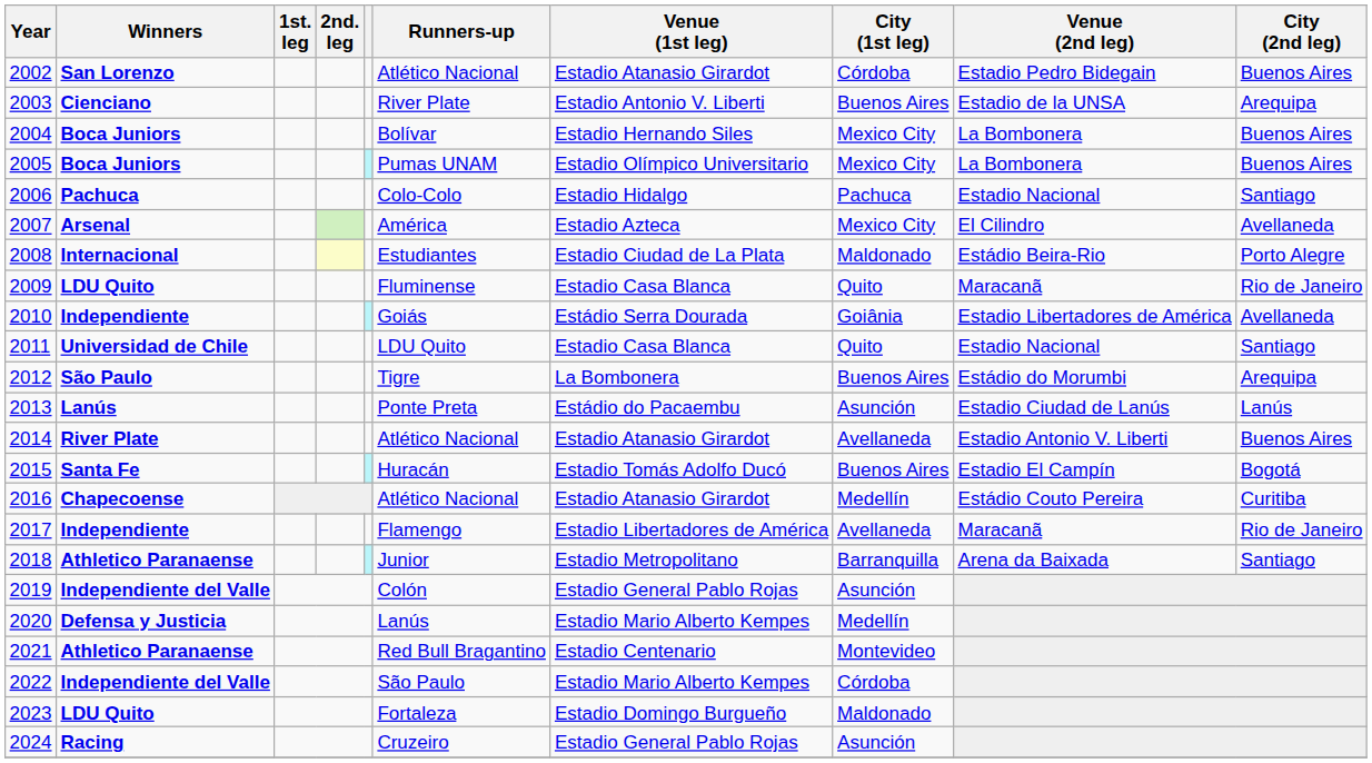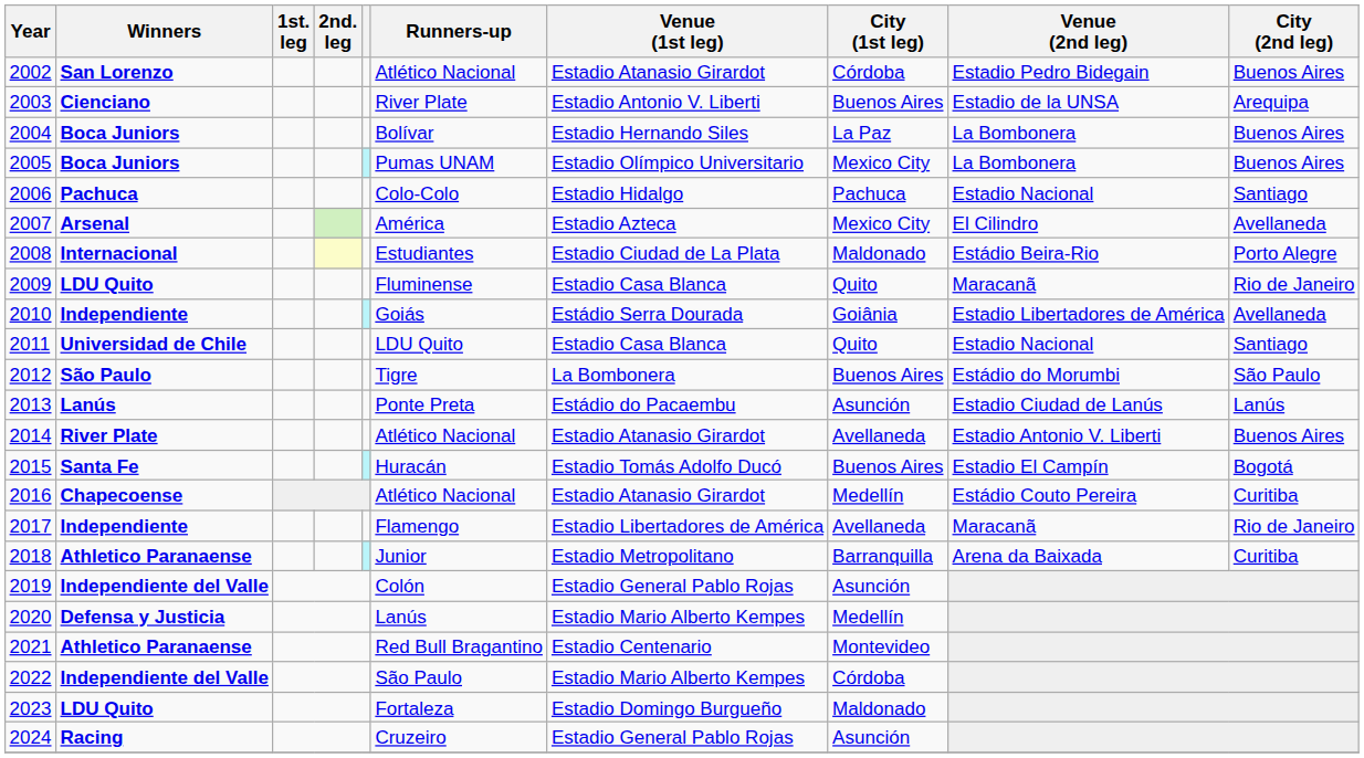2004 | City (1st leg): Mexico City -> La Paz
2012 | City (2nd leg): Arequipa -> São Paulo
2018 | City (2nd leg): Santiago -> Curitiba
